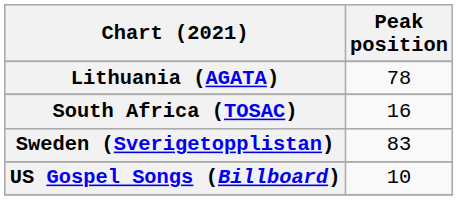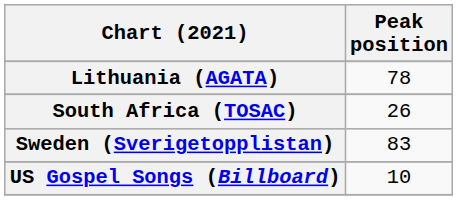South Africa (TOSAC) | Peak position: 16 -> 26
